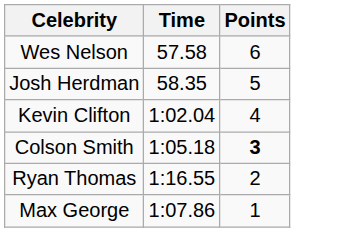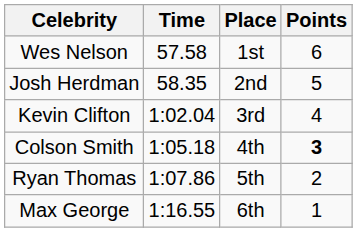+ column: Place | 1st | 2nd | 3rd | 4th | 5th | 6th
Ryan Thomas | Time: 1:16.55 -> 1:07.86
Max George | Time: 1:07.86 -> 1:16.55
